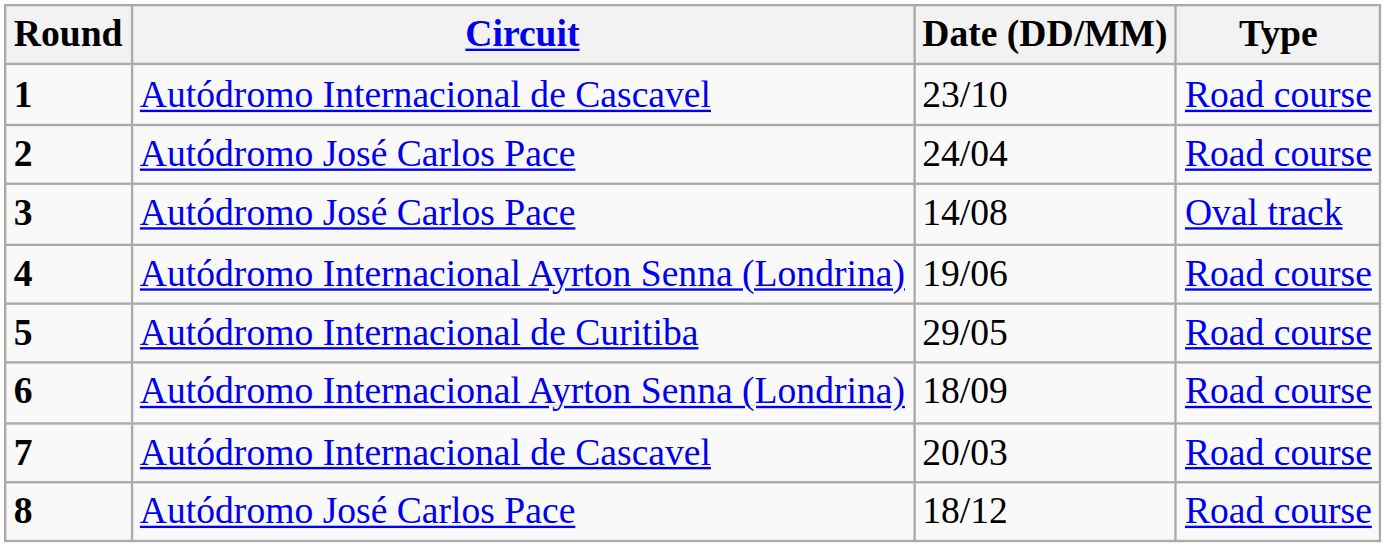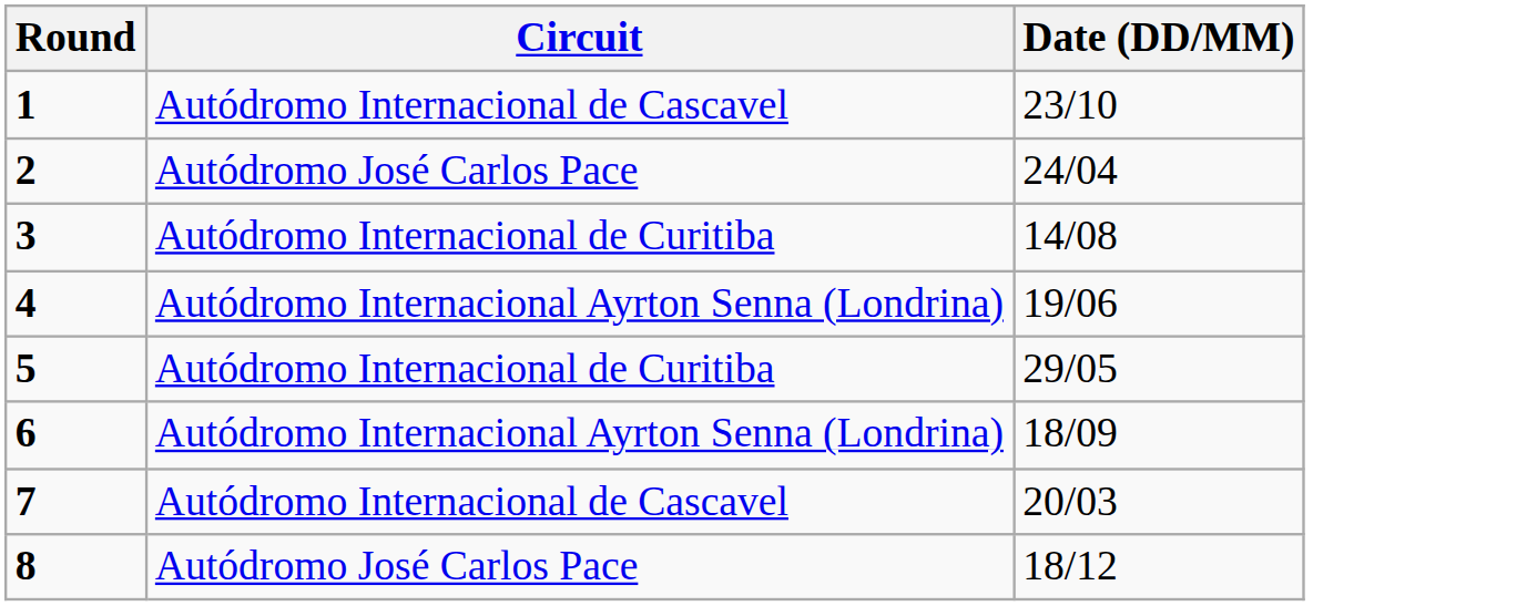- column: Type | Road course | Road course | Oval track | Road course | Road course | Road course | Road course | Road course
3 | Circuit: Autódromo José Carlos Pace -> Autódromo Internacional de Curitiba
